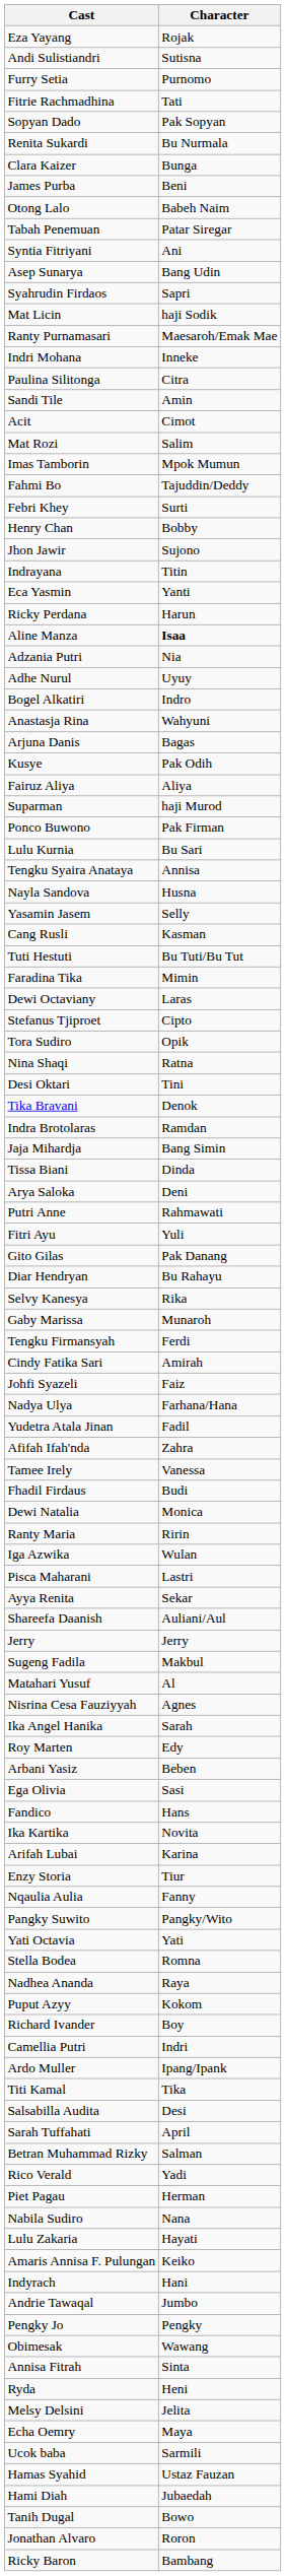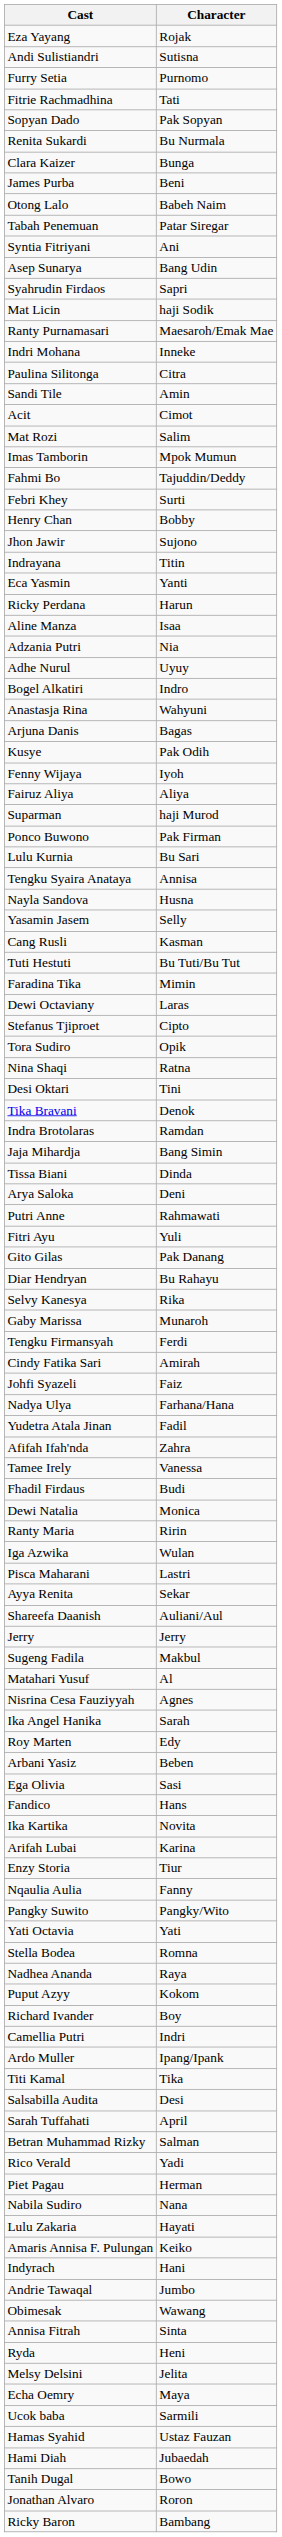Aline Manza | Character: bold -> normal
+ row: Fenny Wijaya | Iyoh
- row: Pengky Jo | Pengky
